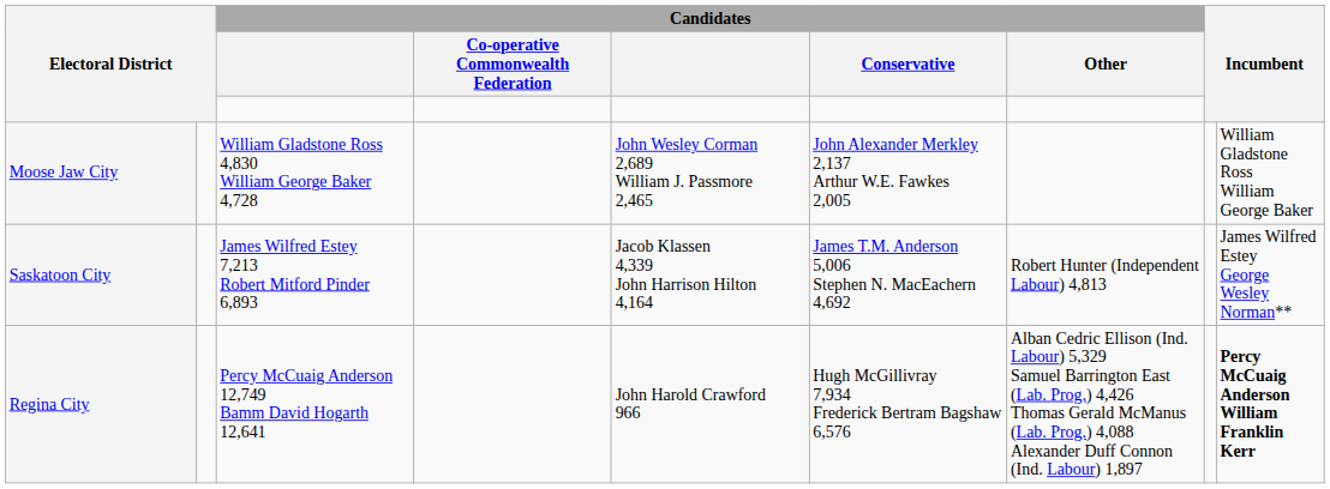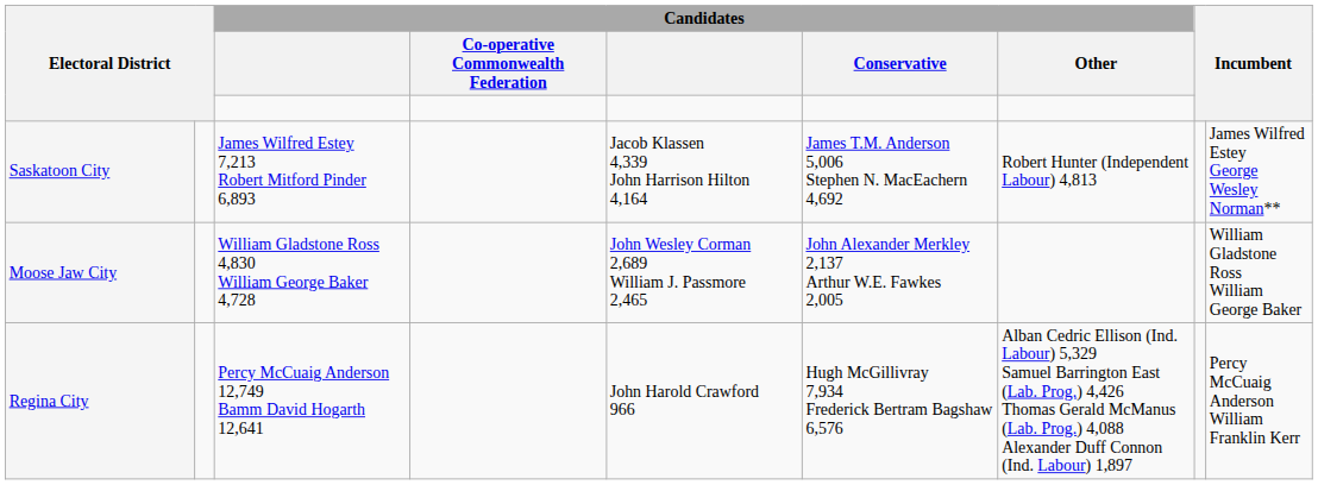rows swapped: Moose Jaw City <-> Saskatoon City
Regina City | column 9: bold -> normal
